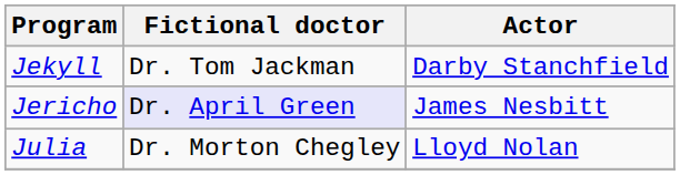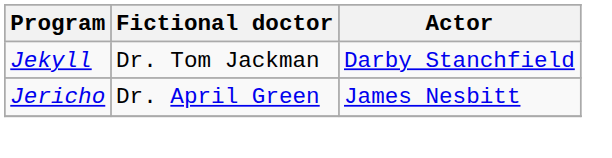Jericho | Fictional doctor: lavender background -> no background
- row: Julia | Dr. Morton Chegley | Lloyd Nolan
